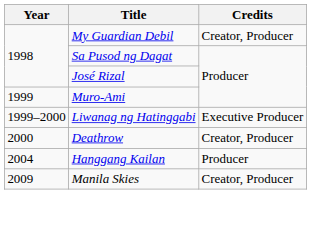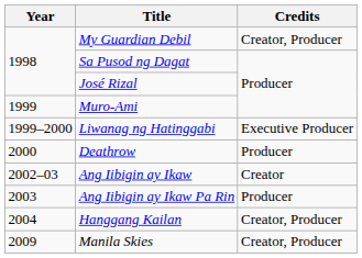Deathrow | Credits: Creator, Producer -> Producer
+ row: 2002–03 | Ang Iibigin ay Ikaw | Creator
+ row: 2003 | Ang Iibigin ay Ikaw Pa Rin | Producer
Hanggang Kailan | Credits: Producer -> Creator, Producer
